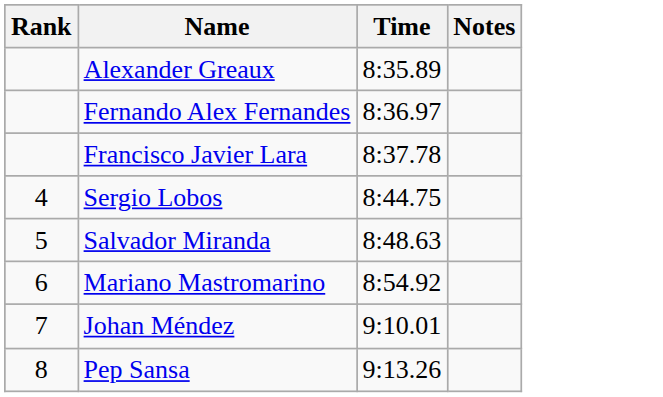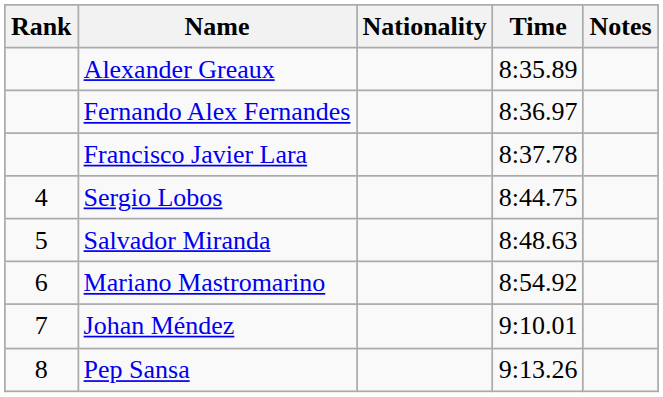+ column: Nationality
